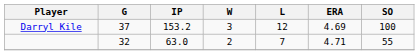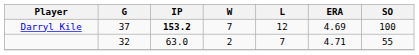Darryl Kile | IP: normal -> bold
Darryl Kile | W: 3 -> 7
